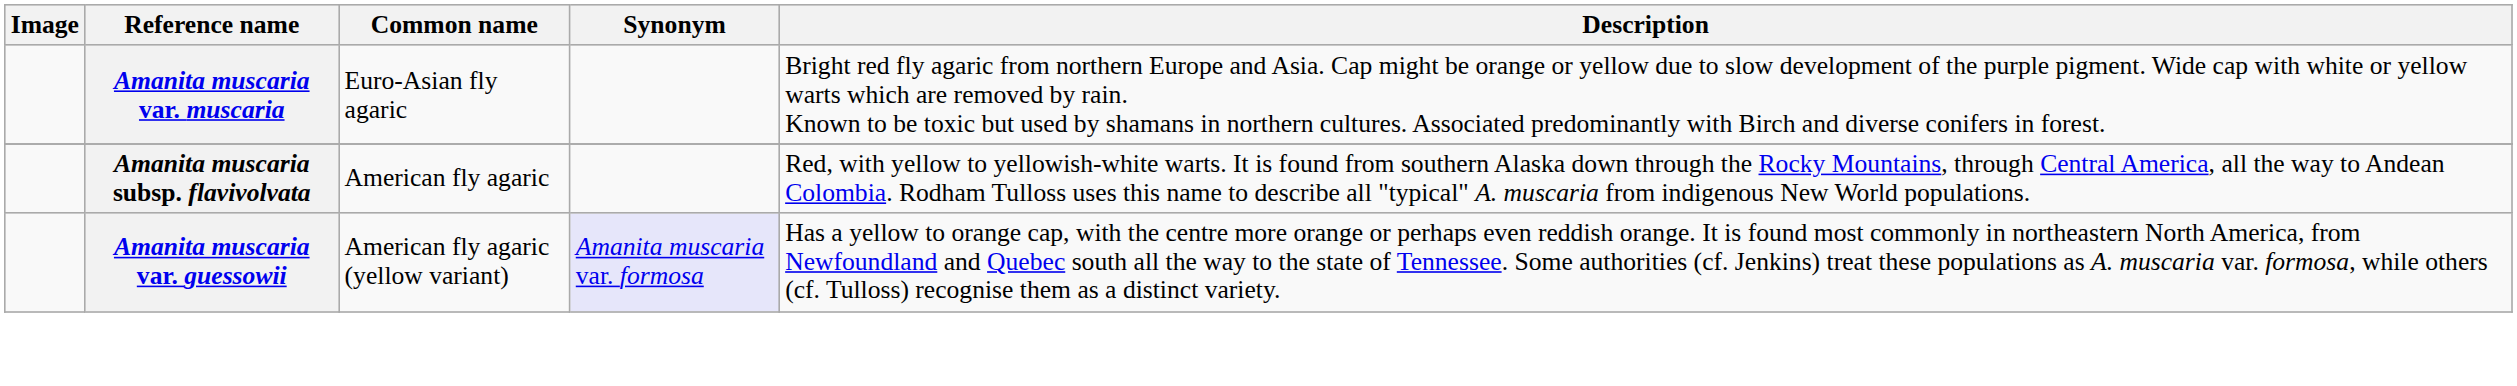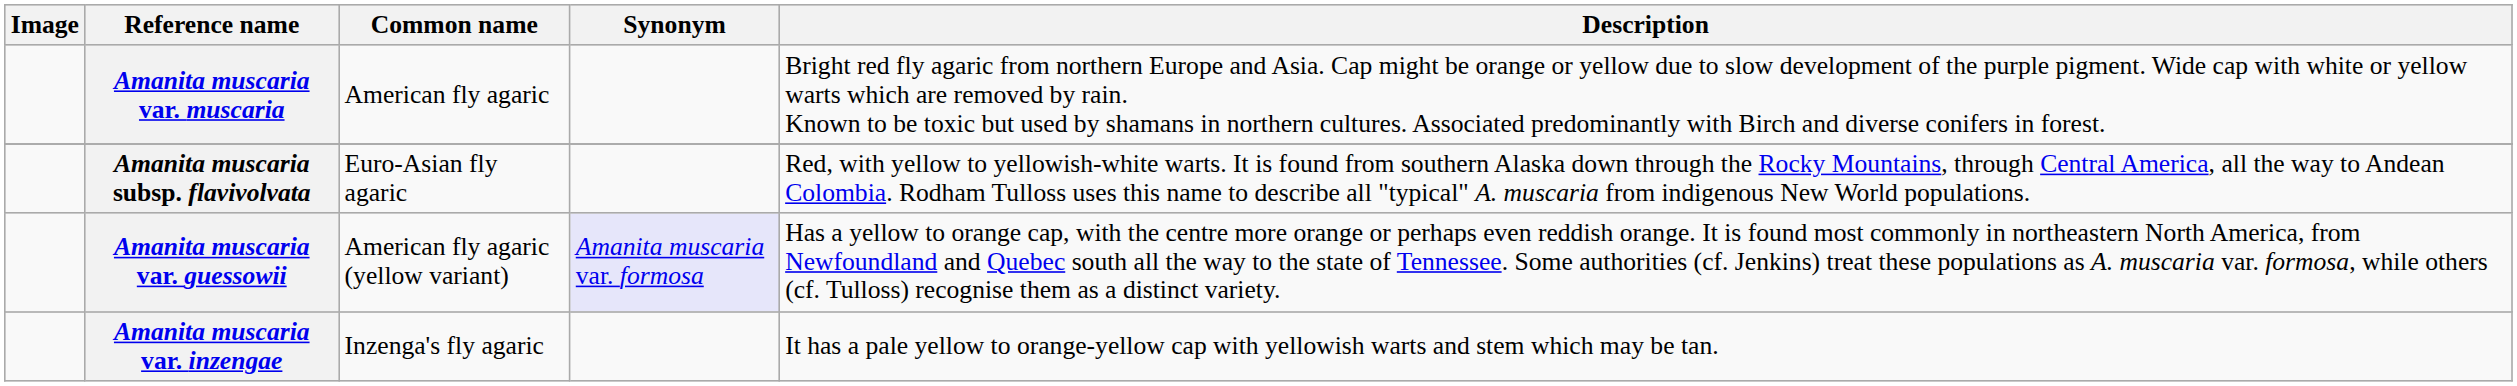Amanita muscaria var. muscaria | Common name: Euro-Asian fly agaric -> American fly agaric
Amanita muscaria subsp. flavivolvata | Common name: American fly agaric -> Euro-Asian fly agaric
+ row: Amanita muscaria var. inzengae | Inzenga's fly agaric | It has a pale yellow to orange-yellow cap with yellowish warts and stem which may be tan.
